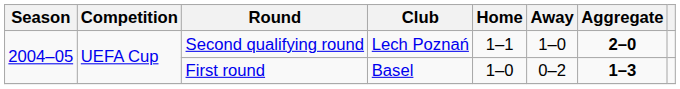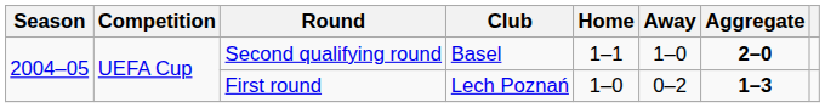Second qualifying round | Club: Lech Poznań -> Basel
First round | Club: Basel -> Lech Poznań
